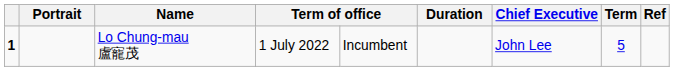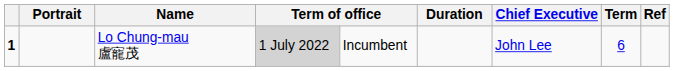Lo Chung-mau 盧寵茂 | column 4: no background -> lightgrey background
Lo Chung-mau 盧寵茂 | Term: 5 -> 6
